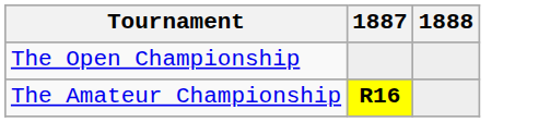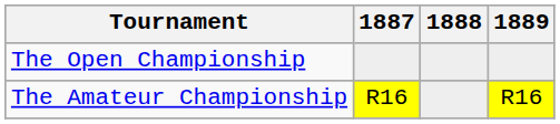+ column: 1889 | R16
The Amateur Championship | 1887: bold -> normal
